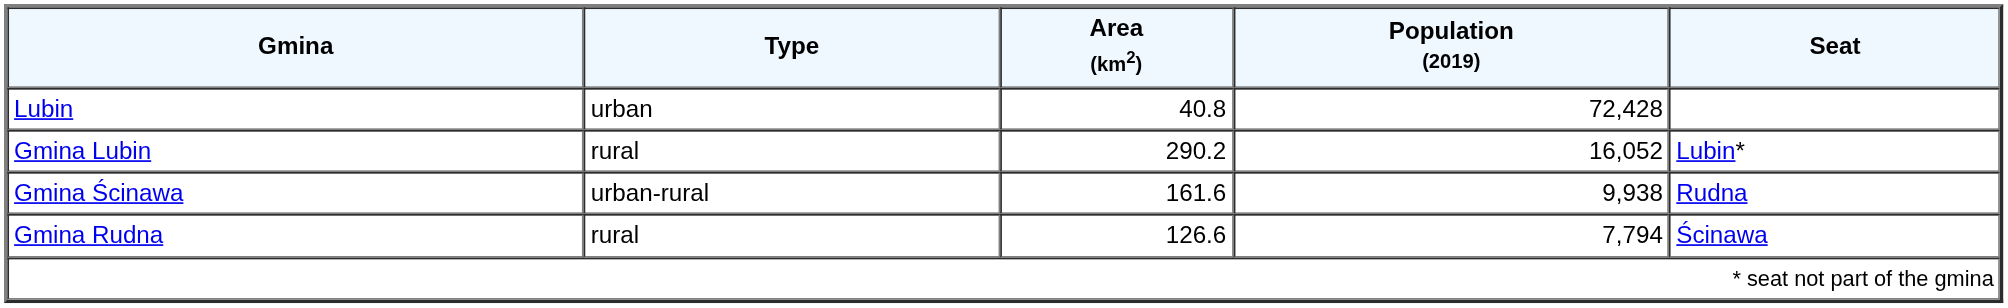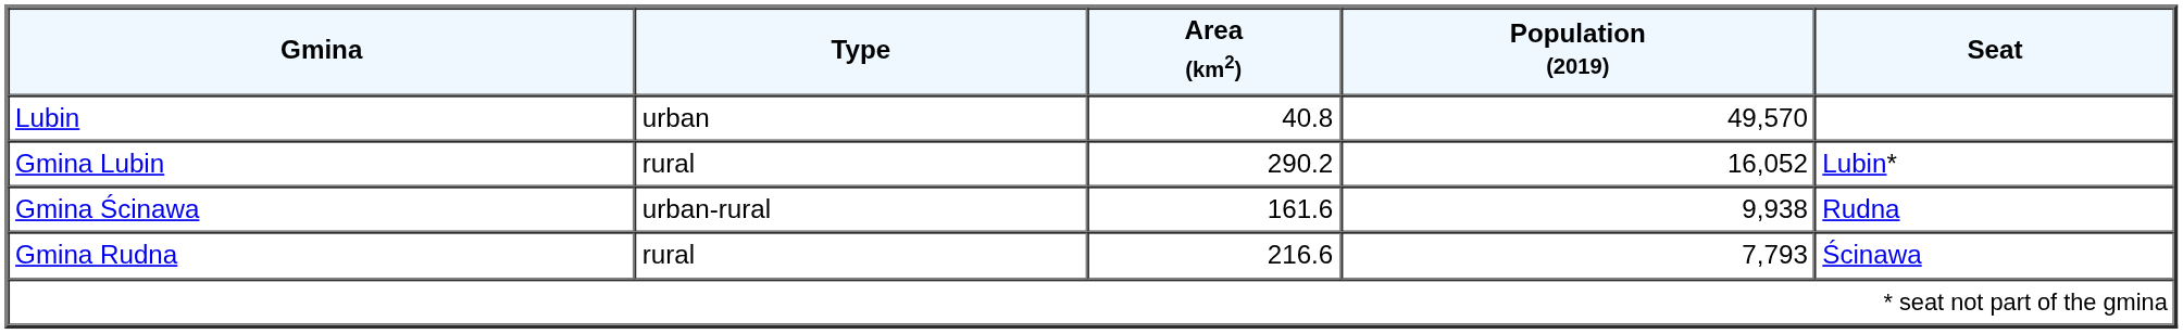Lubin | Population (2019): 72,428 -> 49,570
Gmina Rudna | Area (km2): 126.6 -> 216.6
Gmina Rudna | Population (2019): 7,794 -> 7,793
